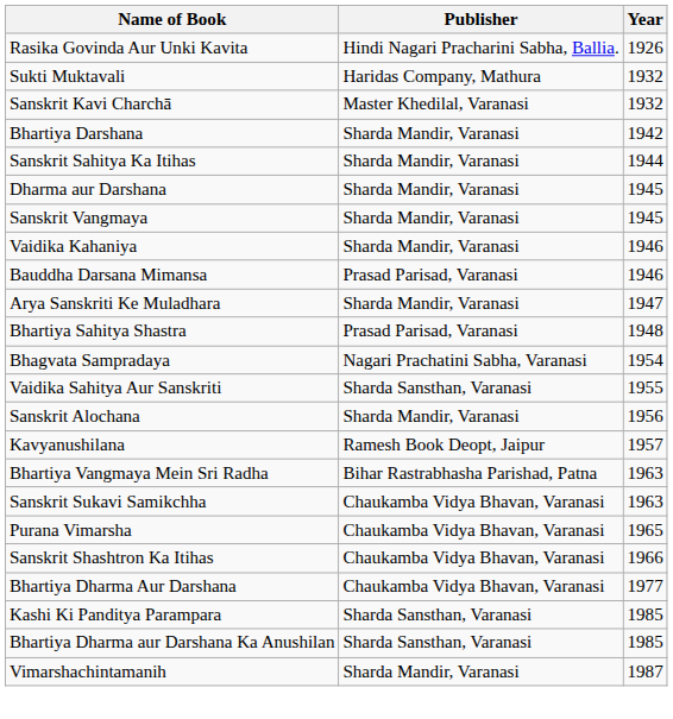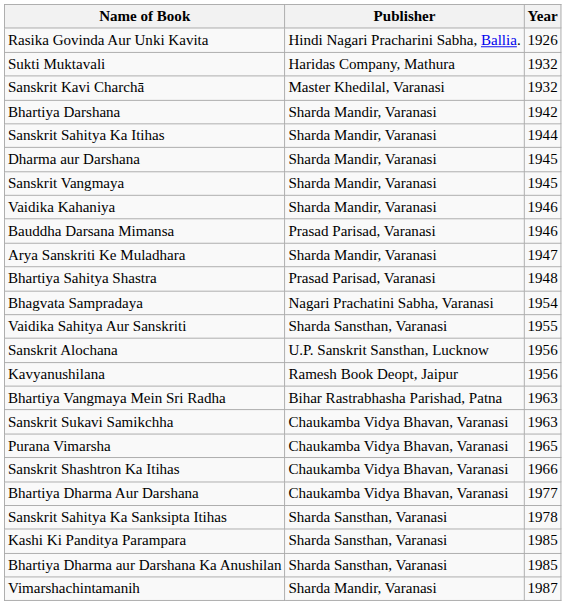Sanskrit Alochana | Publisher: Sharda Mandir, Varanasi -> U.P. Sanskrit Sansthan, Lucknow
Kavyanushilana | Year: 1957 -> 1956
+ row: Sanskrit Sahitya Ka Sanksipta Itihas | Sharda Sansthan, Varanasi | 1978
